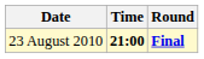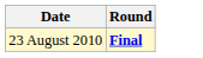- column: Time | 21:00
